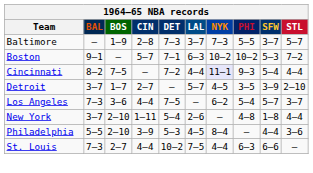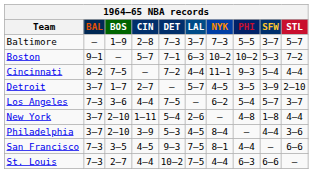Cincinnati | NYK: lavender background -> no background
Philadelphia | BAL: 5–5 -> 3–7
+ row: San Francisco | 7–3 | 3–5 | 4–5 | 9–3 | 7–5 | 8–1 | 4–4 | — | 6–6
